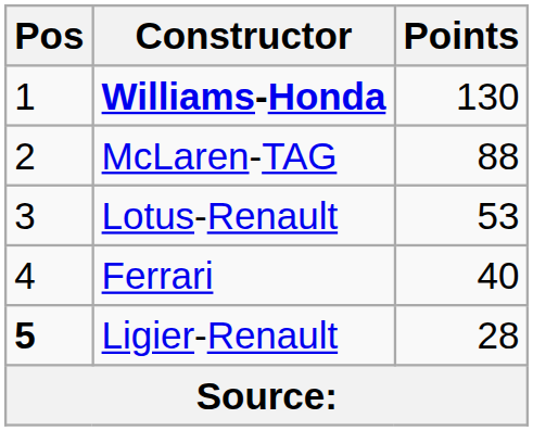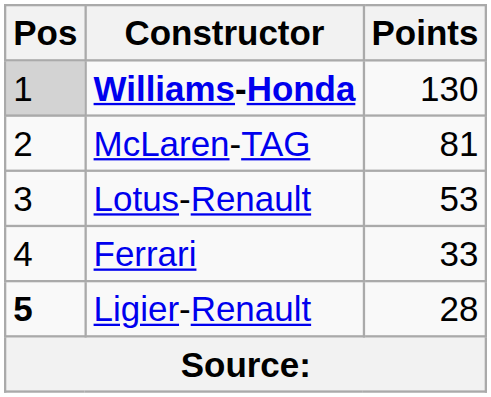Williams-Honda | Pos: no background -> lightgrey background
McLaren-TAG | Points: 88 -> 81
Ferrari | Points: 40 -> 33
